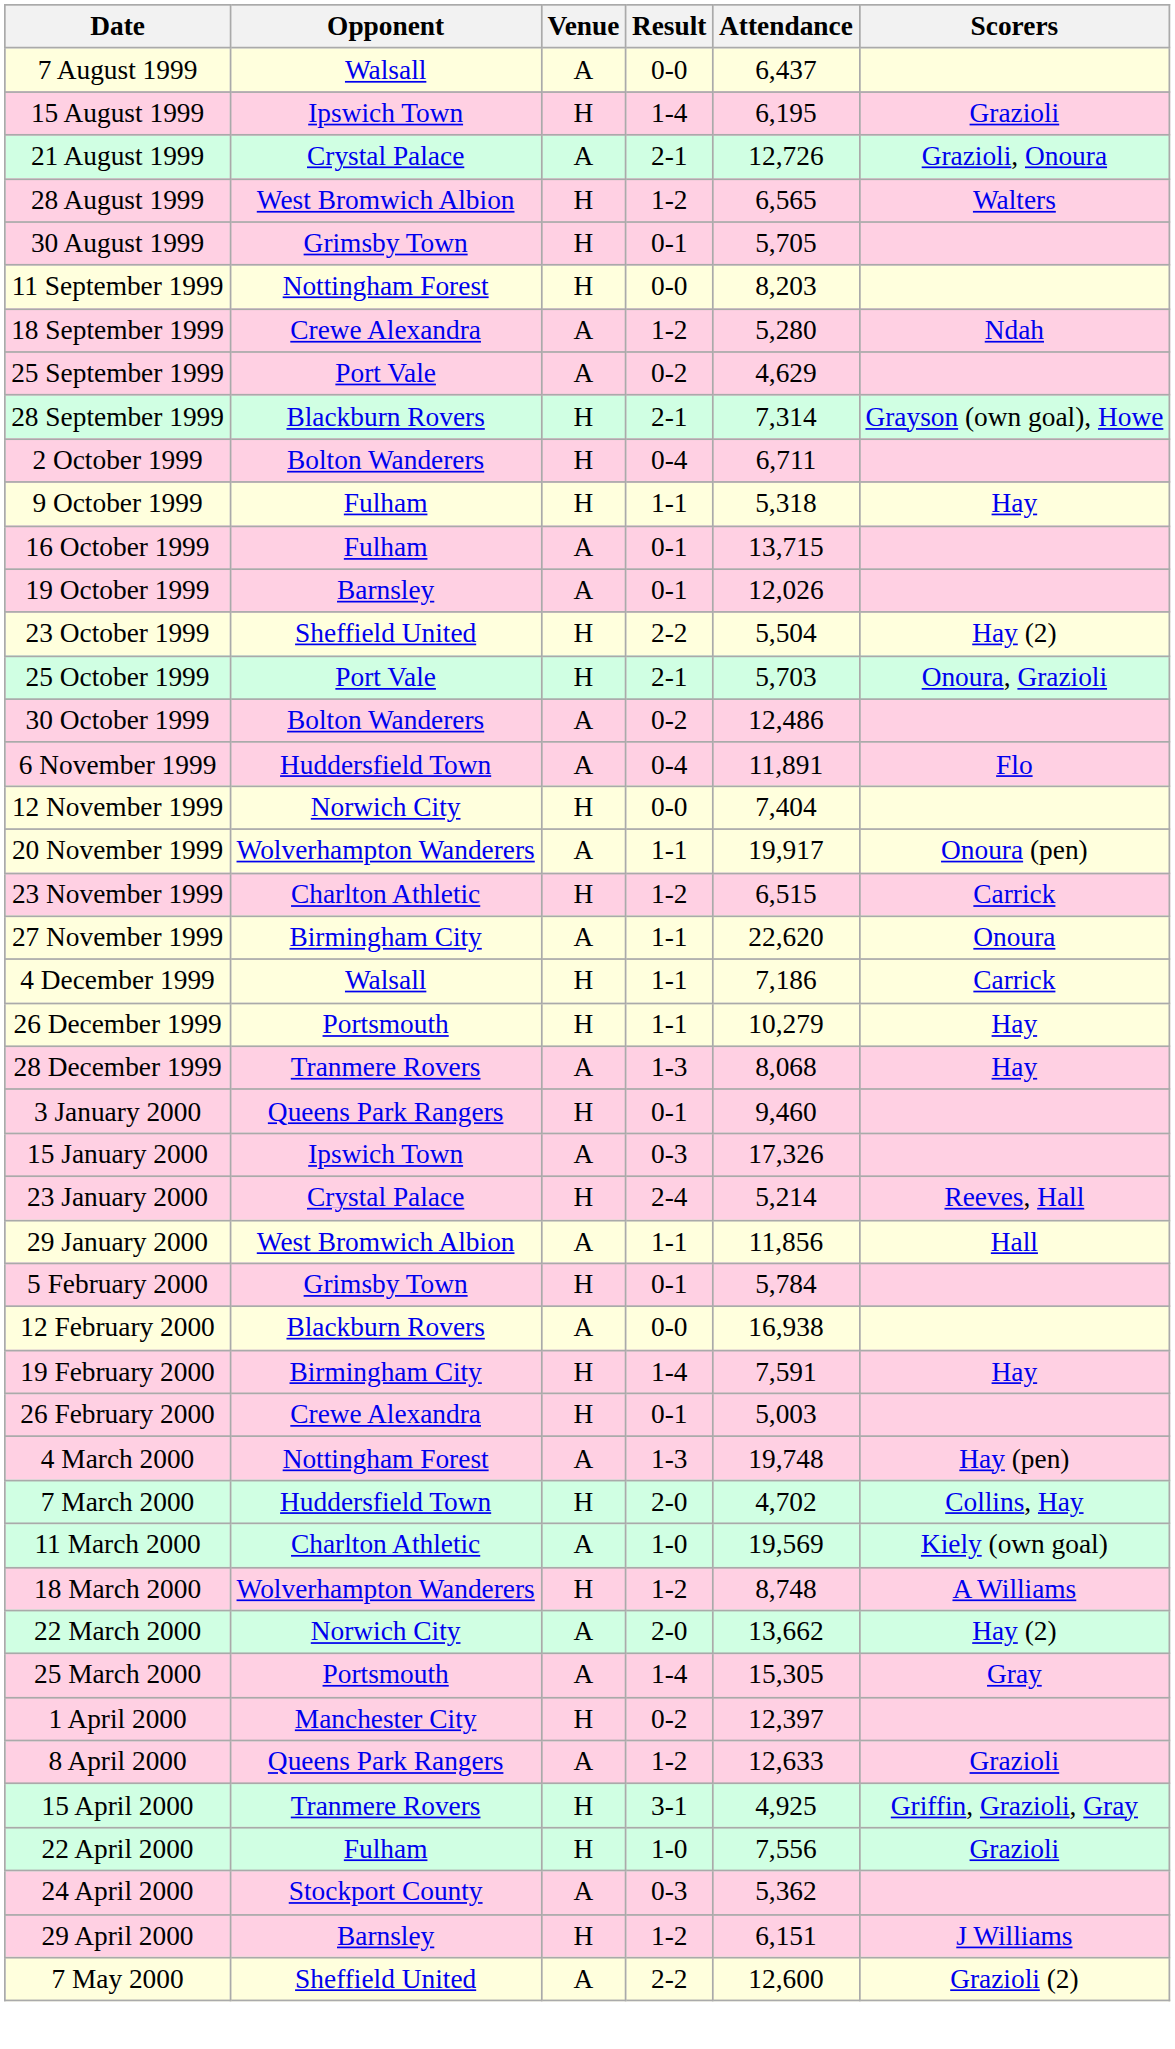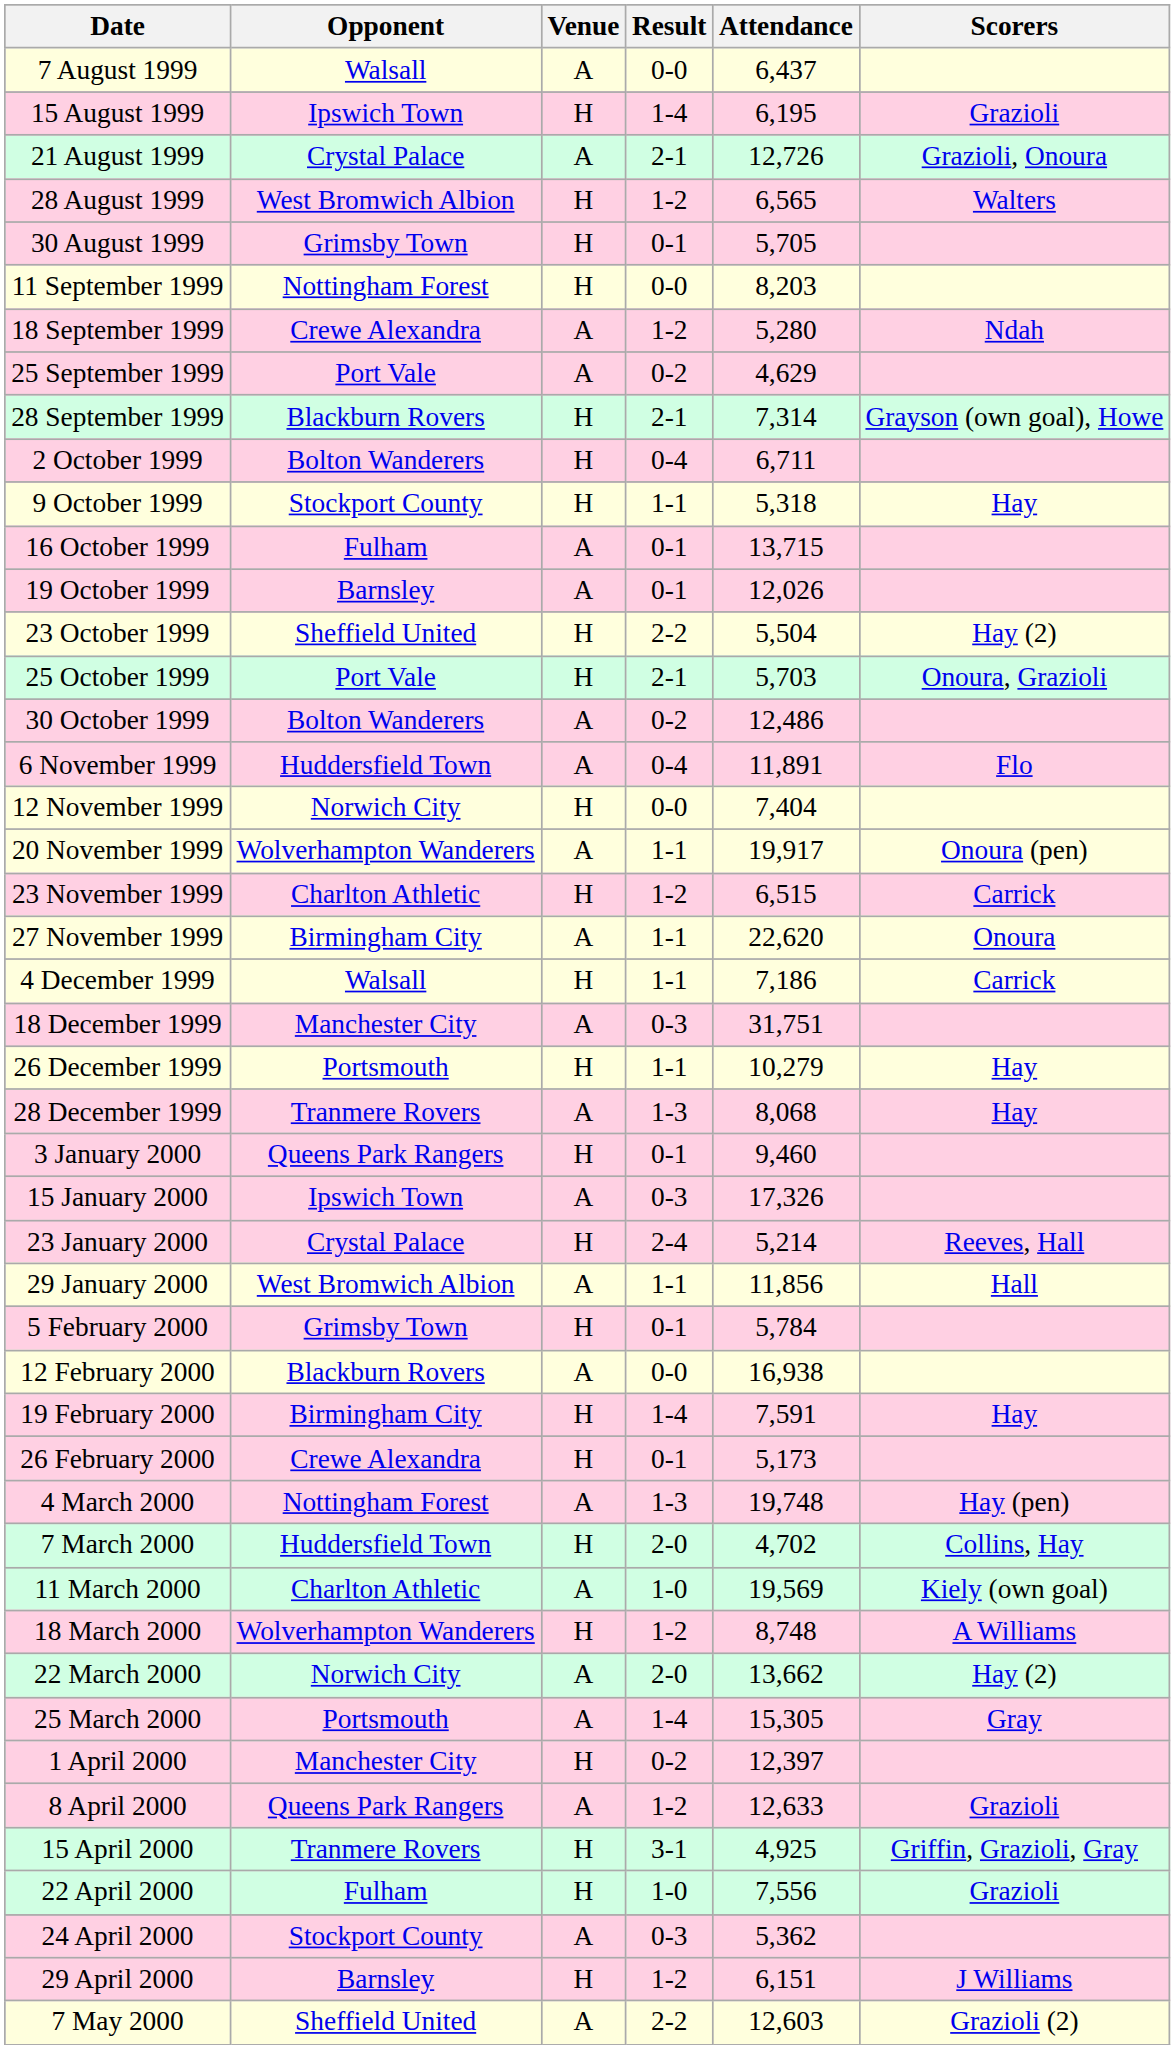9 October 1999 | Opponent: Fulham -> Stockport County
+ row: 18 December 1999 | Manchester City | A | 0-3 | 31,751
26 February 2000 | Attendance: 5,003 -> 5,173
7 May 2000 | Attendance: 12,600 -> 12,603
